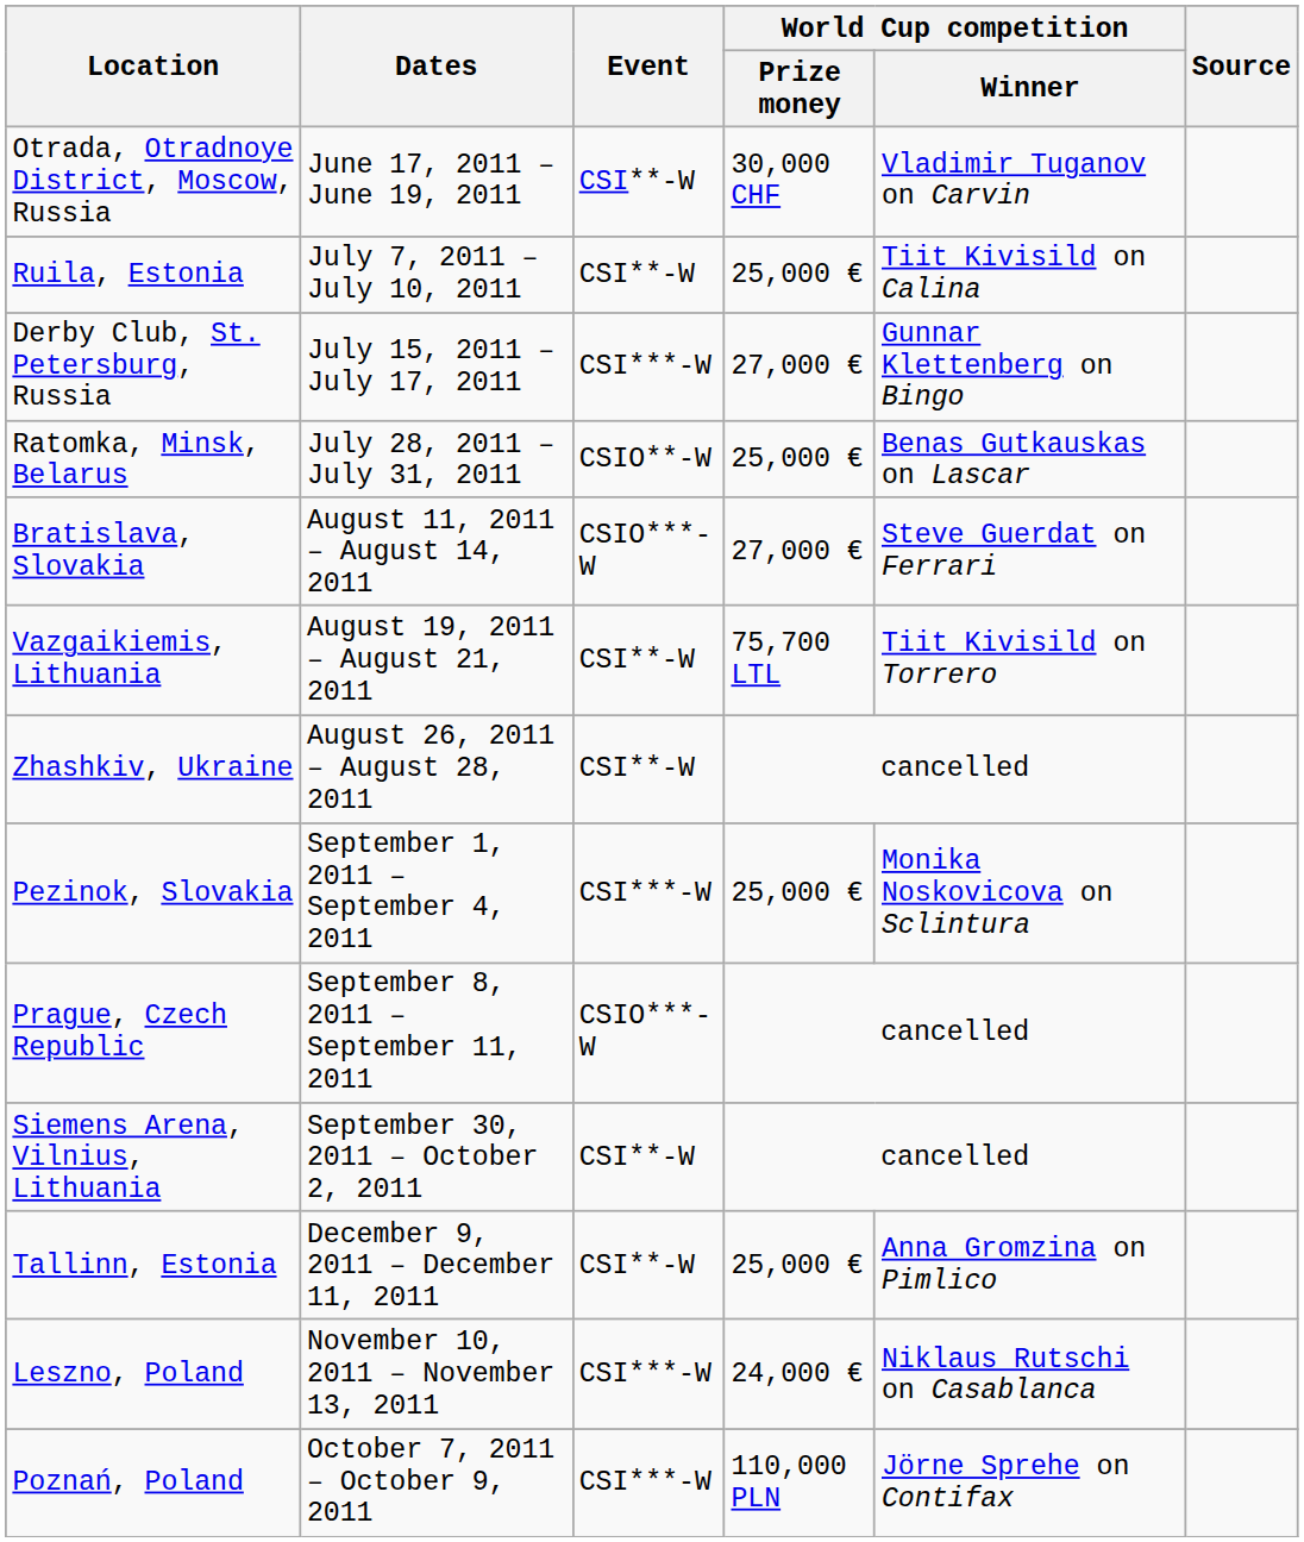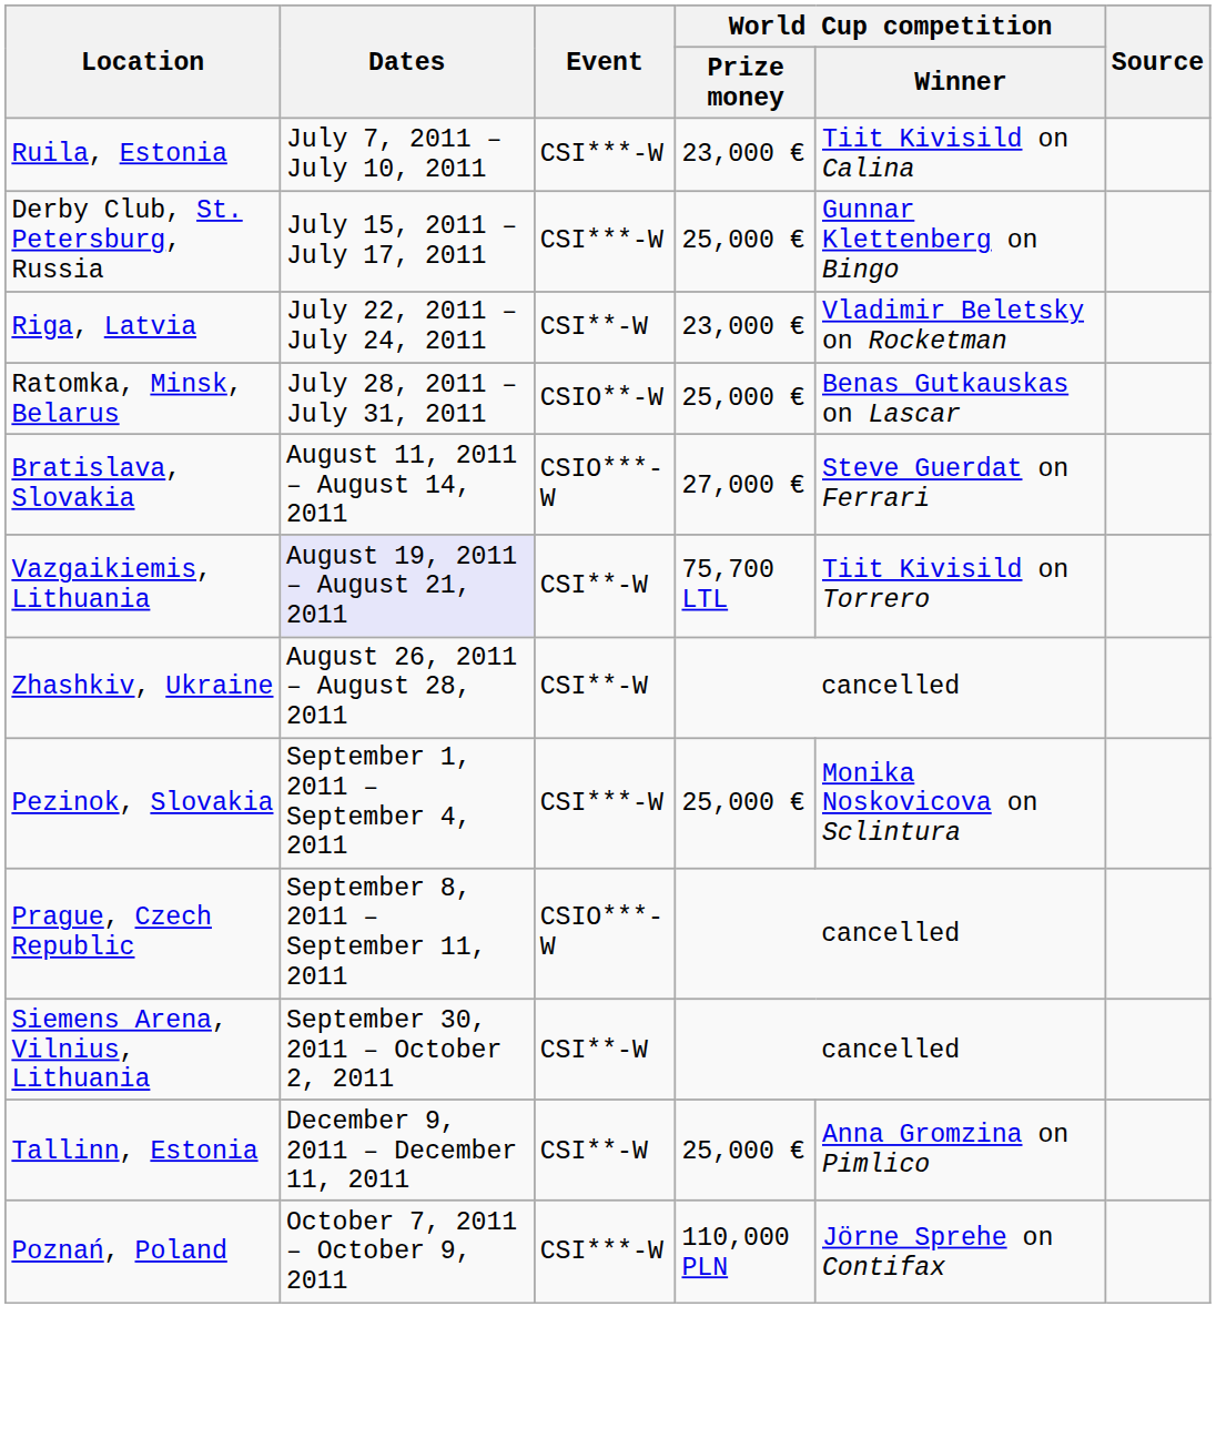- row: Otrada, Otradnoye District, Moscow, Russia | June 17, 2011 – June 19, 2011 | CSI**-W | 30,000 CHF | Vladimir Tuganov on Carvin
Ruila, Estonia | Event: CSI**-W -> CSI***-W
Ruila, Estonia | World Cup competition / Prize money: 25,000 € -> 23,000 €
Derby Club, St. Petersburg, Russia | World Cup competition / Prize money: 27,000 € -> 25,000 €
+ row: Riga, Latvia | July 22, 2011 – July 24, 2011 | CSI**-W | 23,000 € | Vladimir Beletsky on Rocketman
Vazgaikiemis, Lithuania | Dates: no background -> lavender background
- row: Leszno, Poland | November 10, 2011 – November 13, 2011 | CSI***-W | 24,000 € | Niklaus Rutschi on Casablanca
